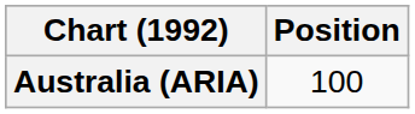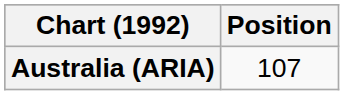Australia (ARIA) | Position: 100 -> 107
